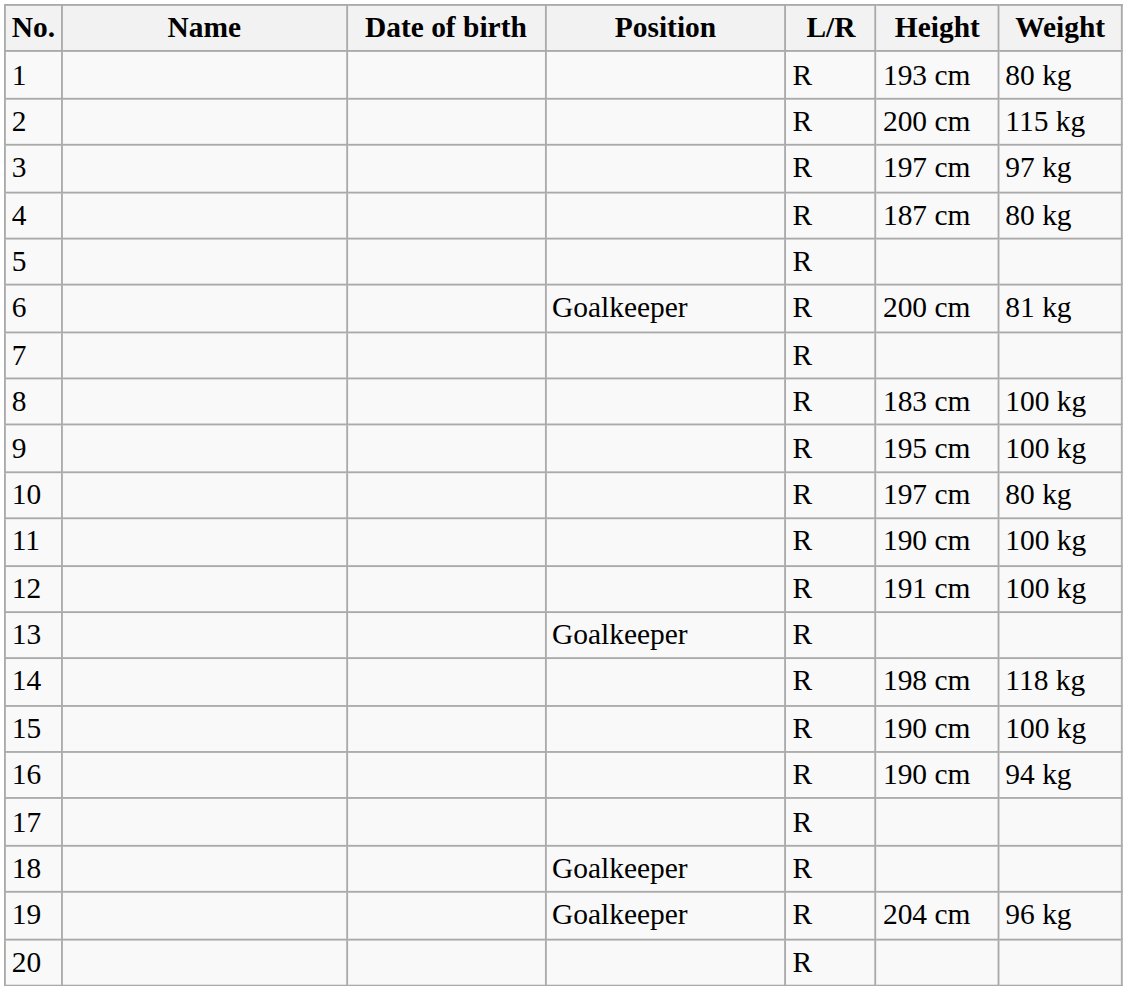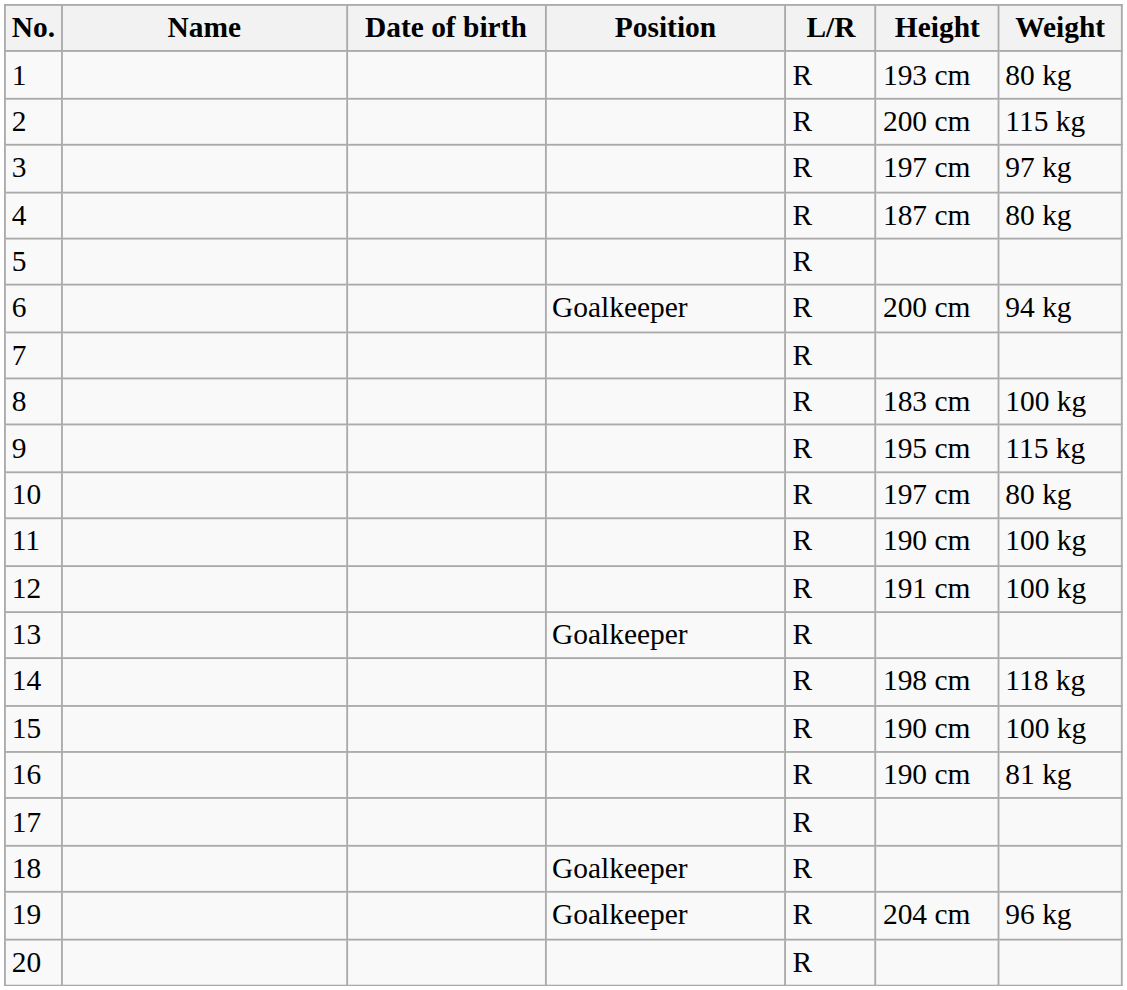6 | Weight: 81 kg -> 94 kg
9 | Weight: 100 kg -> 115 kg
16 | Weight: 94 kg -> 81 kg
